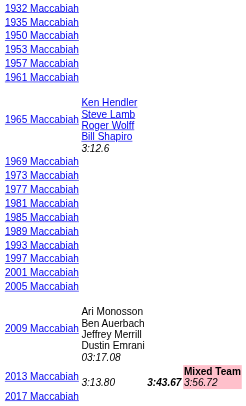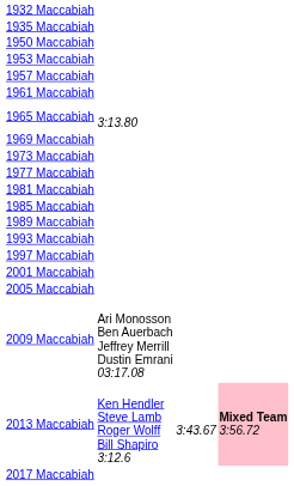1965 Maccabiah | column 2: Ken Hendler Steve Lamb Roger Wolff Bill Shapiro 3:12.6 -> 3:13.80
2013 Maccabiah | column 2: 3:13.80 -> Ken Hendler Steve Lamb Roger Wolff Bill Shapiro 3:12.6
2013 Maccabiah | column 3: bold -> normal
